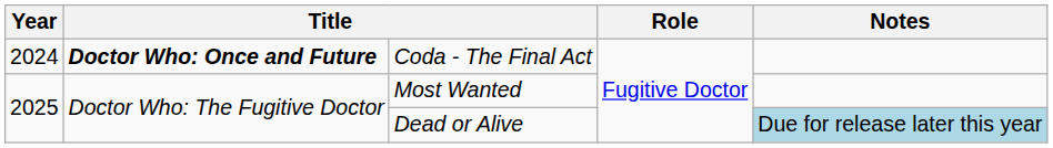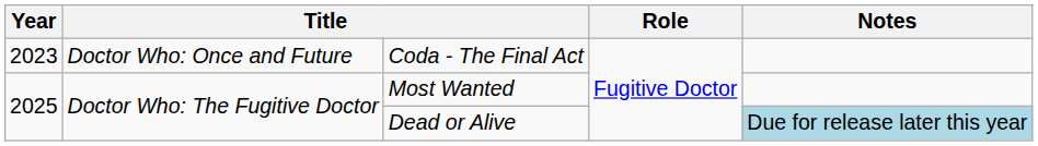Coda - The Final Act | Year: 2024 -> 2023
Coda - The Final Act | column 2: bold -> normal
